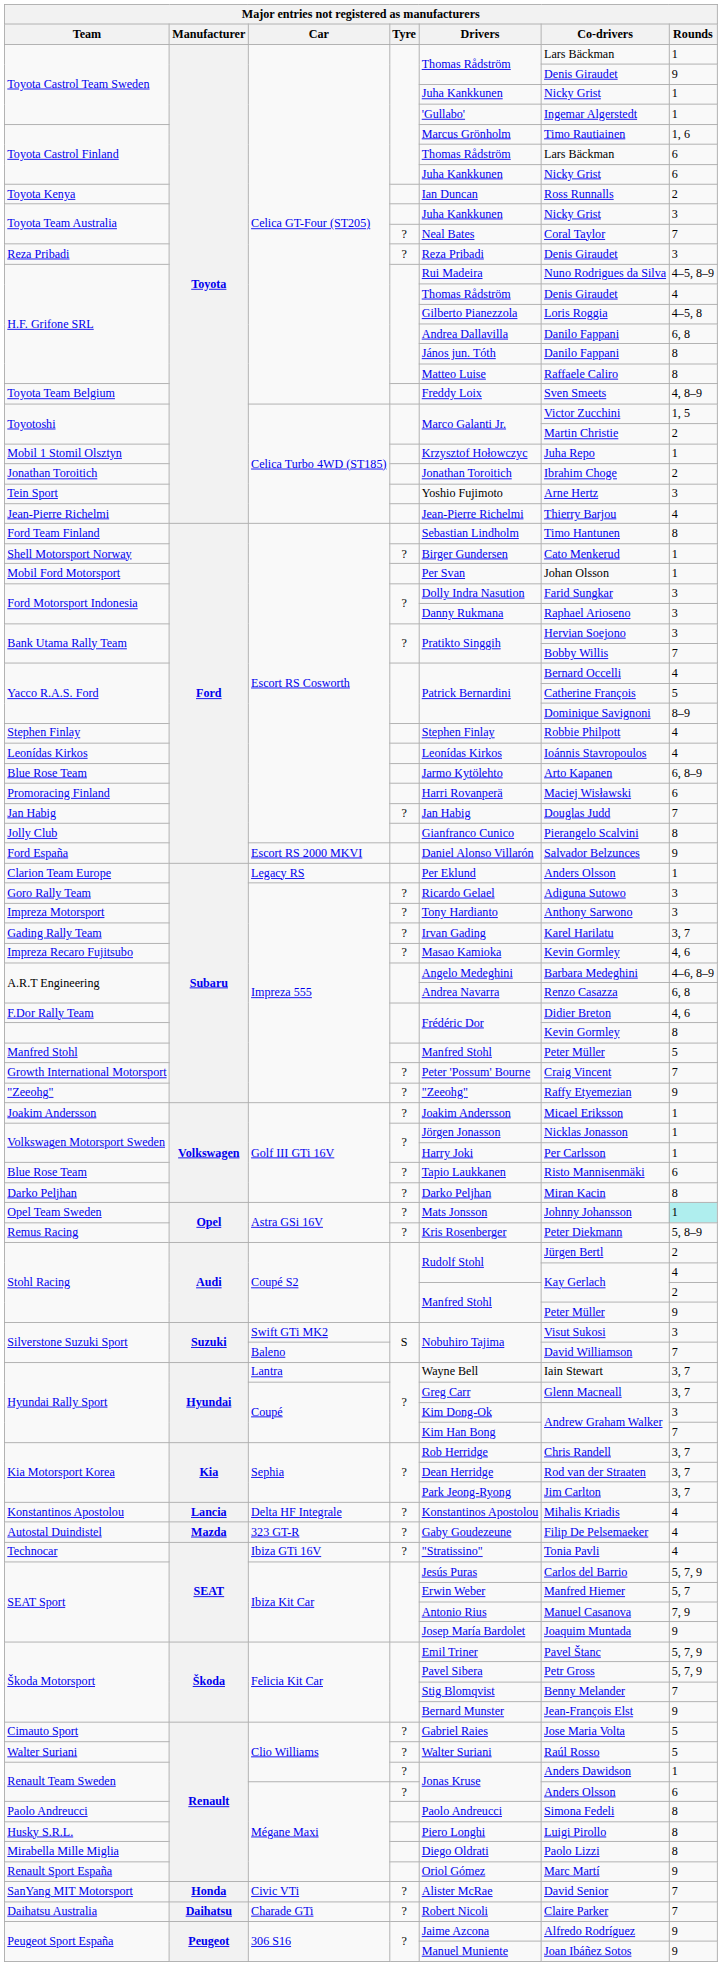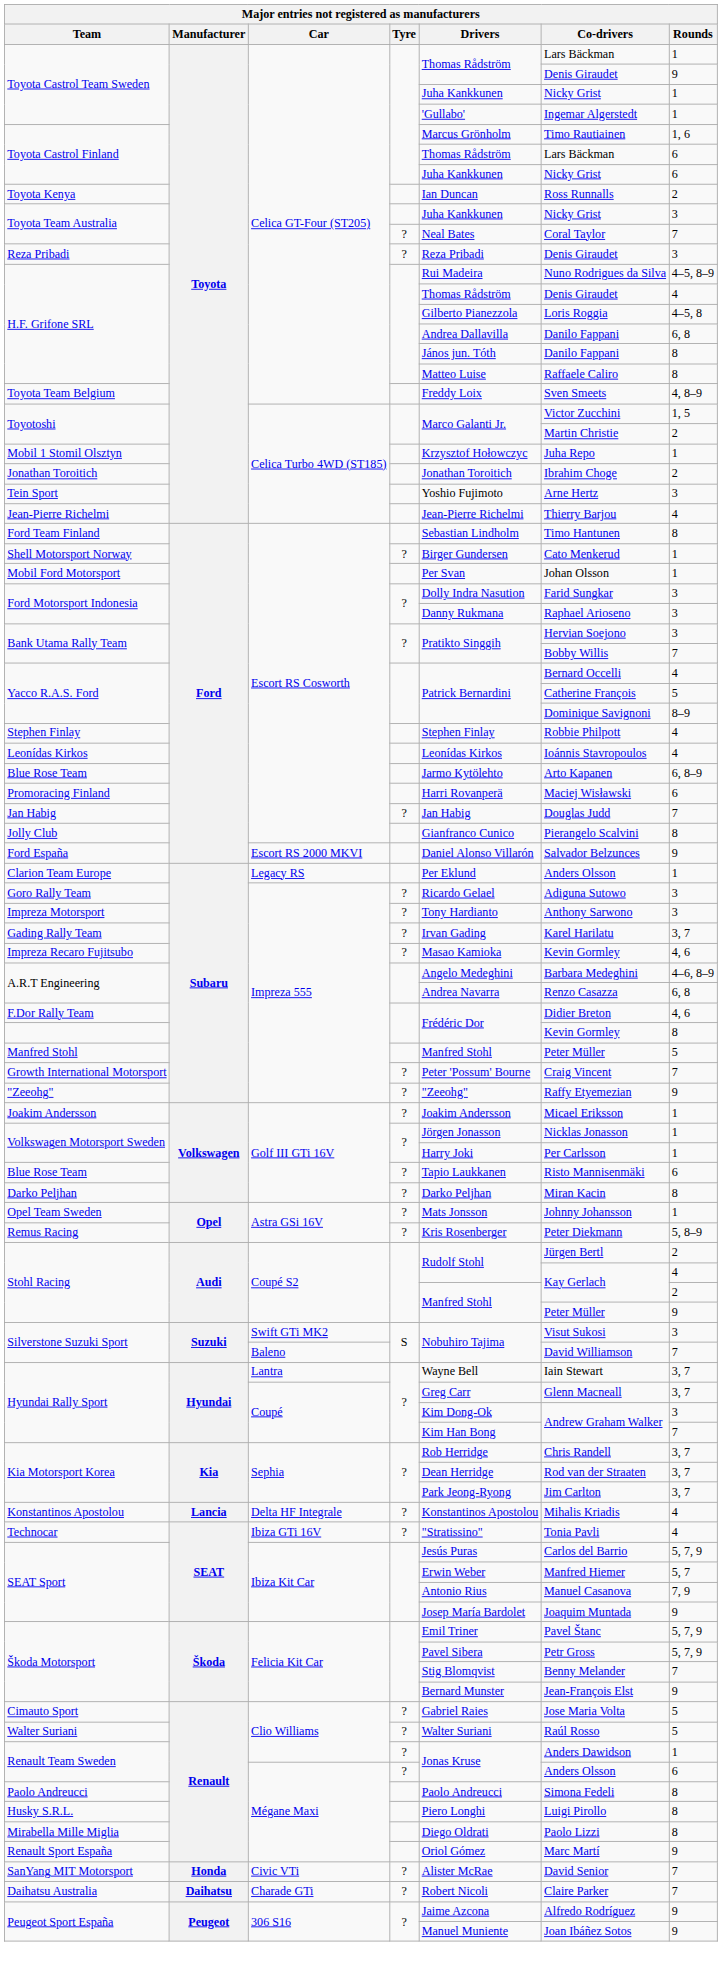Opel Team Sweden | Rounds: paleturquoise background -> no background
- row: Autostal Duindistel | Mazda | 323 GT-R | ? | Gaby Goudezeune | Filip De Pelsemaeker | 4
